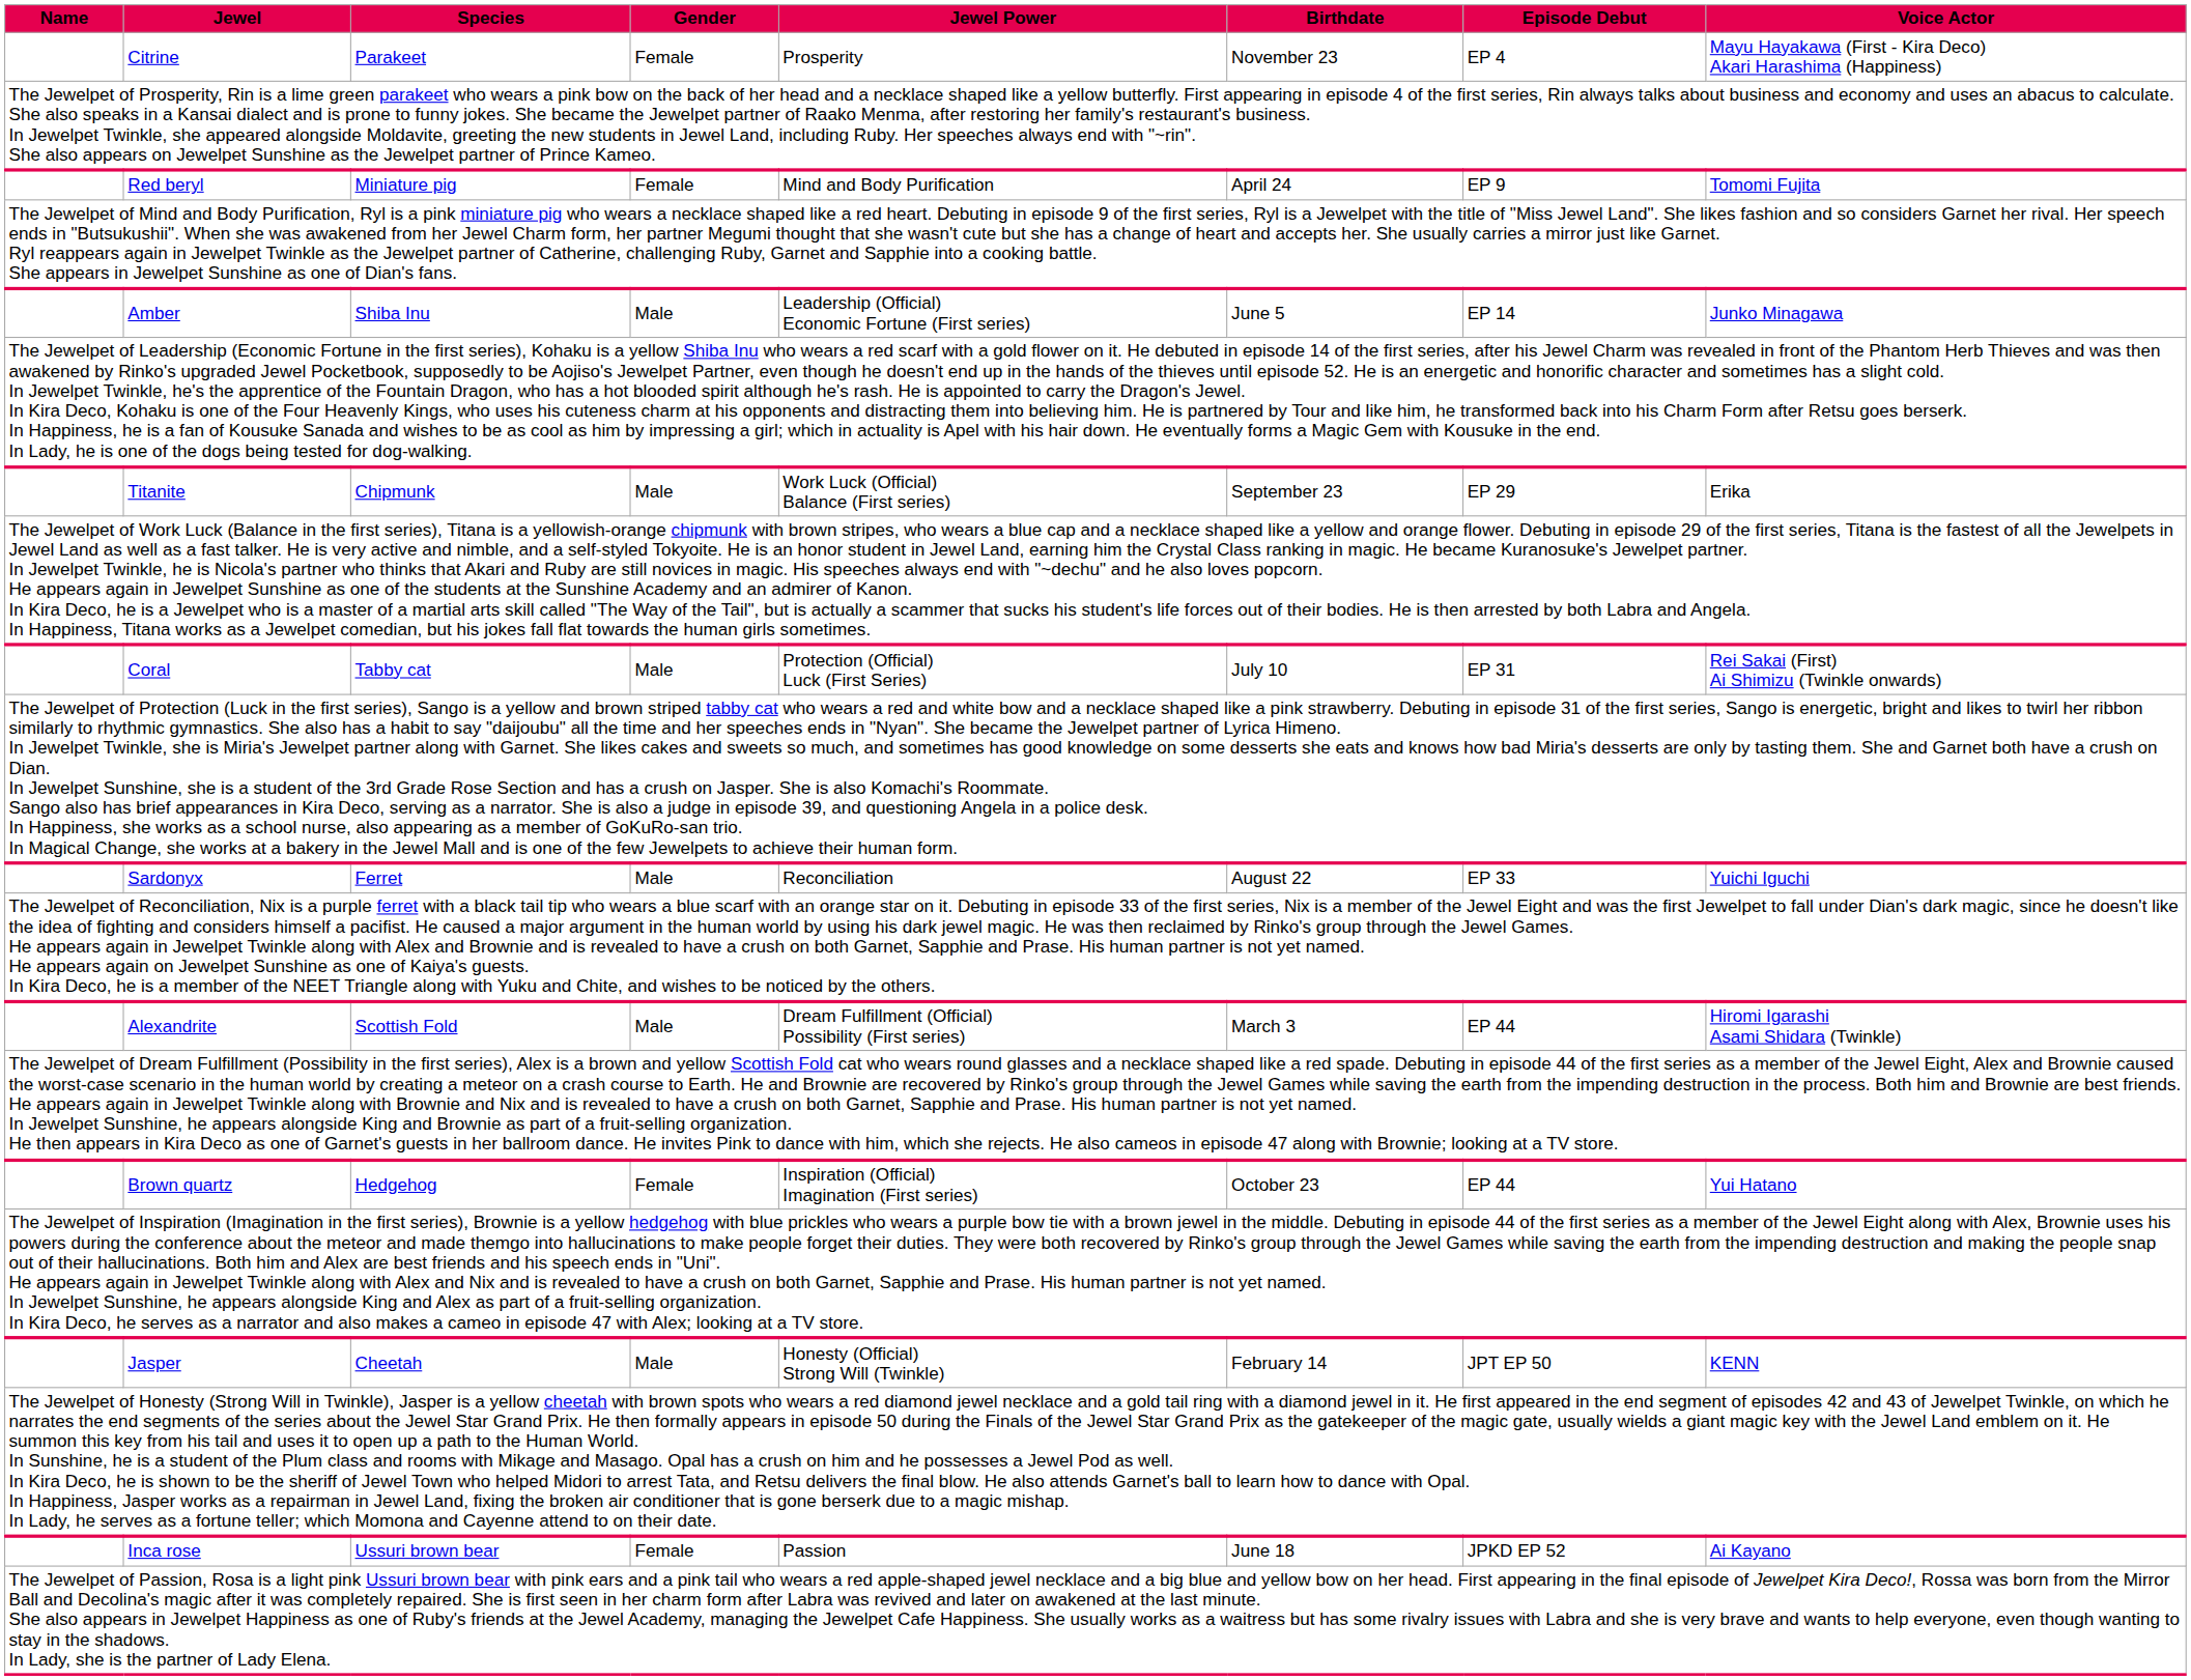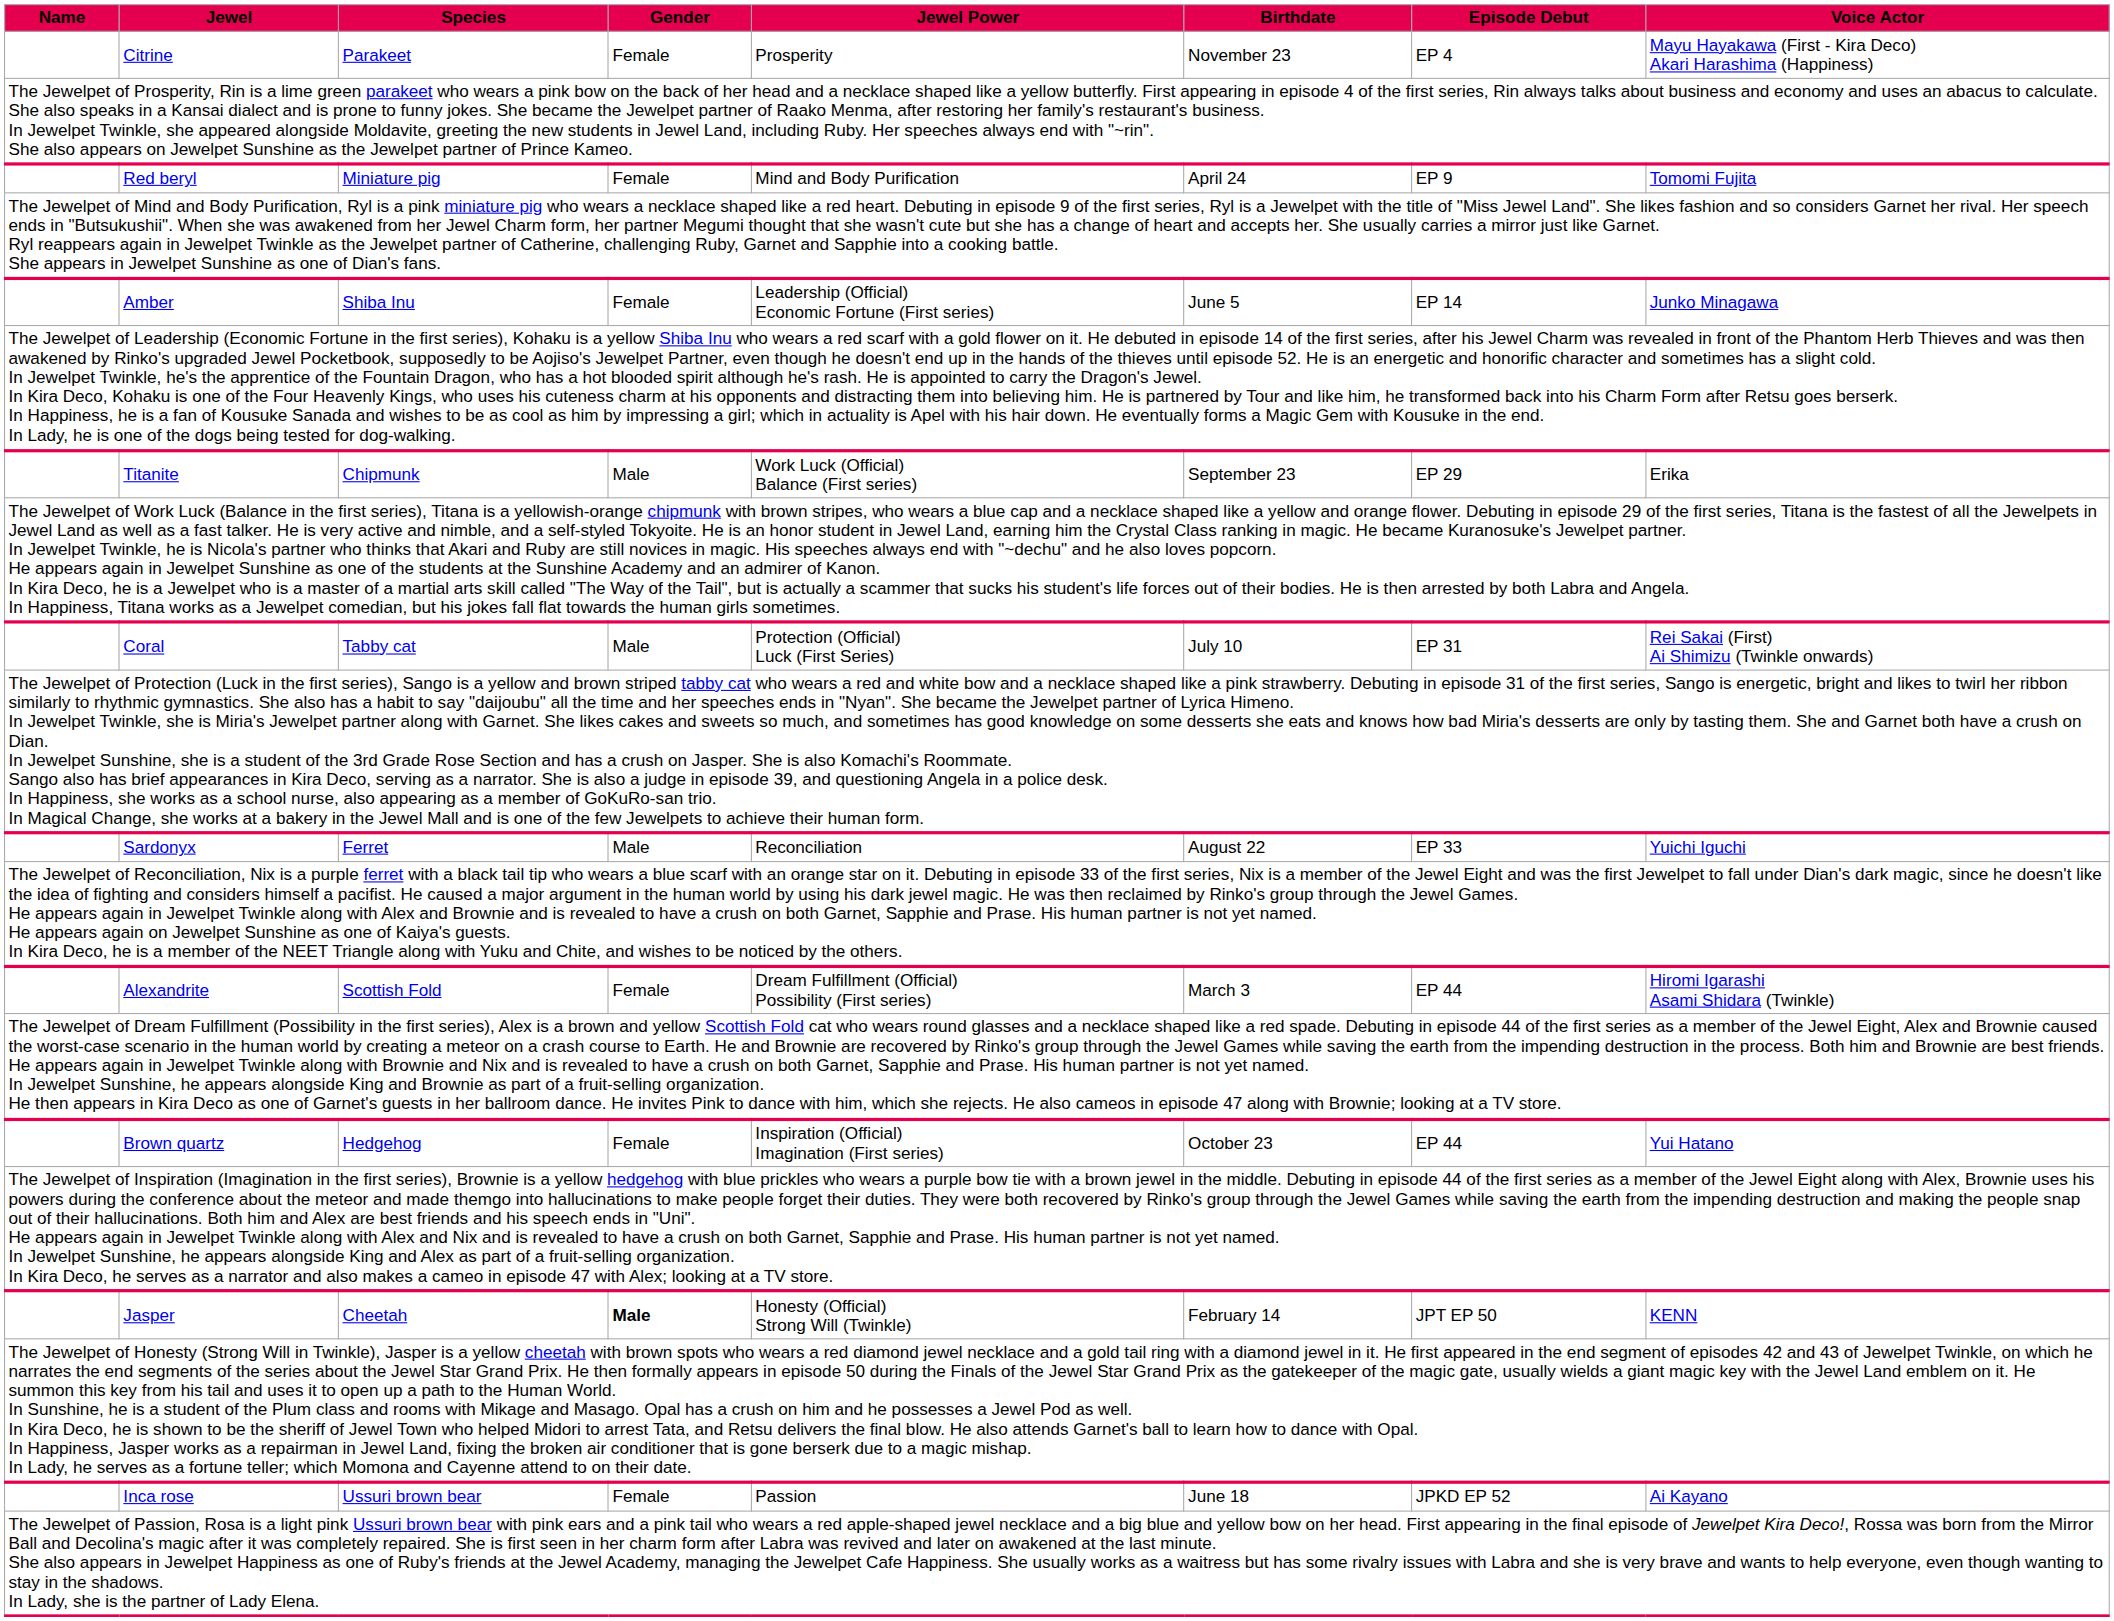Amber | Gender: Male -> Female
Alexandrite | Gender: Male -> Female
Jasper | Gender: normal -> bold
